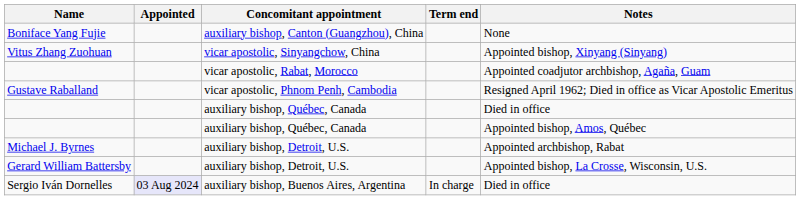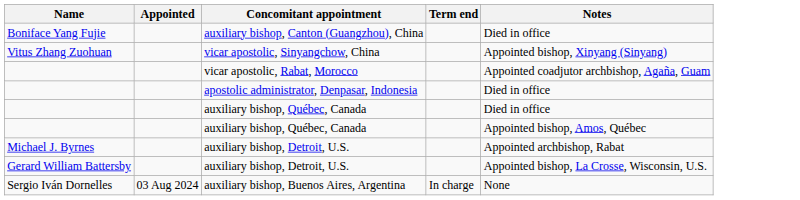auxiliary bishop, Canton (Guangzhou), China | Notes: None -> Died in office
- row: Gustave Raballand | vicar apostolic, Phnom Penh, Cambodia | Resigned April 1962; Died in office as Vicar Apostolic Emeritus
+ row: apostolic administrator, Denpasar, Indonesia | Died in office
auxiliary bishop, Buenos Aires, Argentina | Appointed: lavender background -> no background
auxiliary bishop, Buenos Aires, Argentina | Notes: Died in office -> None
